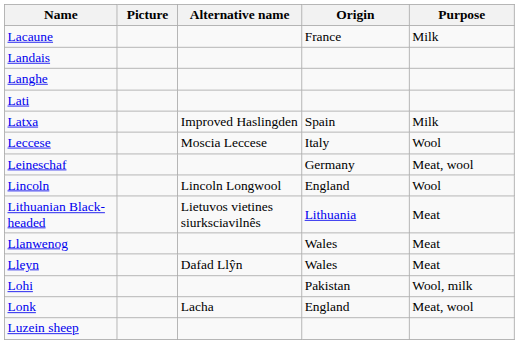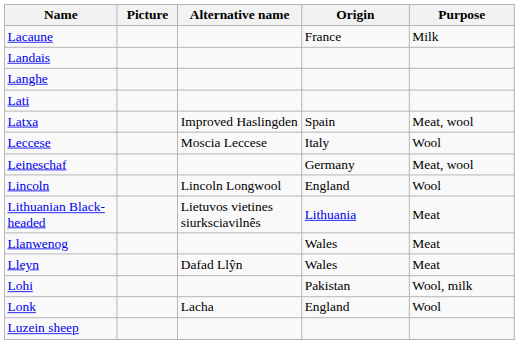Latxa | Purpose: Milk -> Meat, wool
Lonk | Purpose: Meat, wool -> Wool
